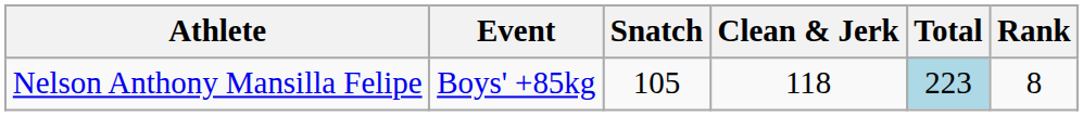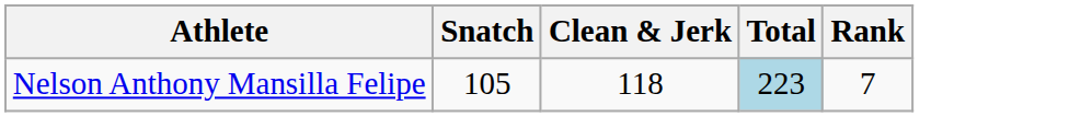- column: Event | Boys' +85kg
Nelson Anthony Mansilla Felipe | Rank: 8 -> 7
